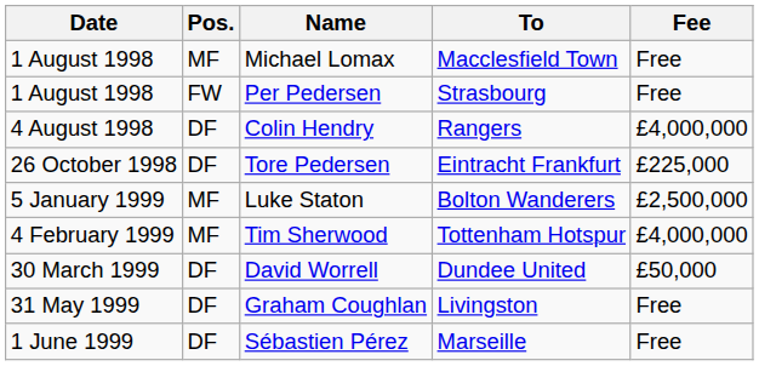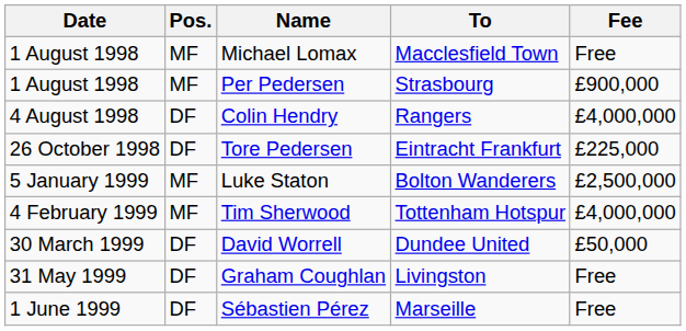Per Pedersen | Pos.: FW -> MF
Per Pedersen | Fee: Free -> £900,000
